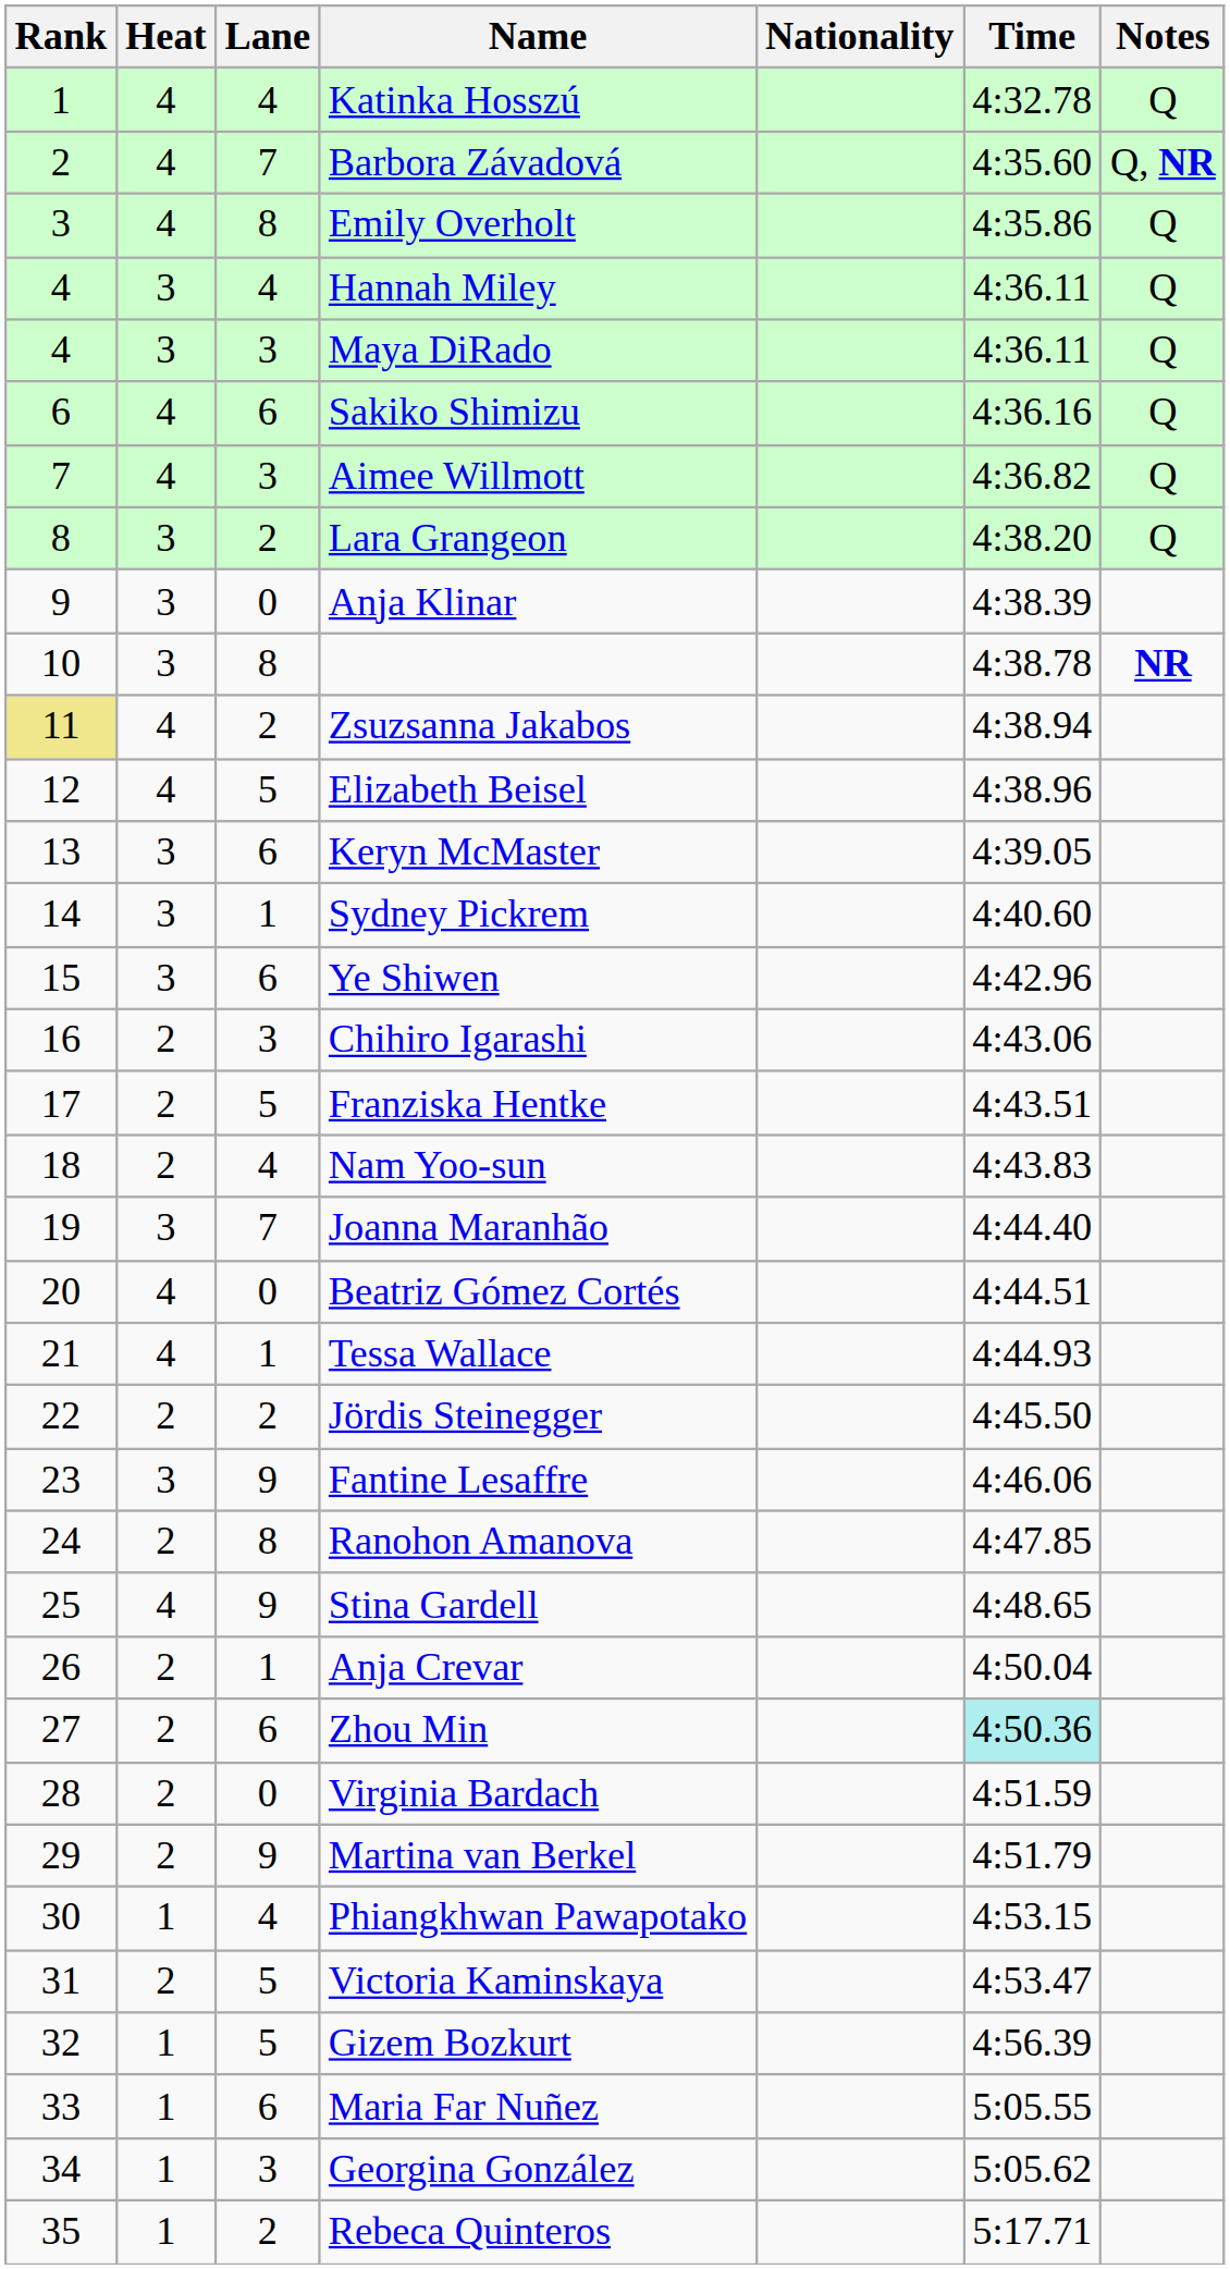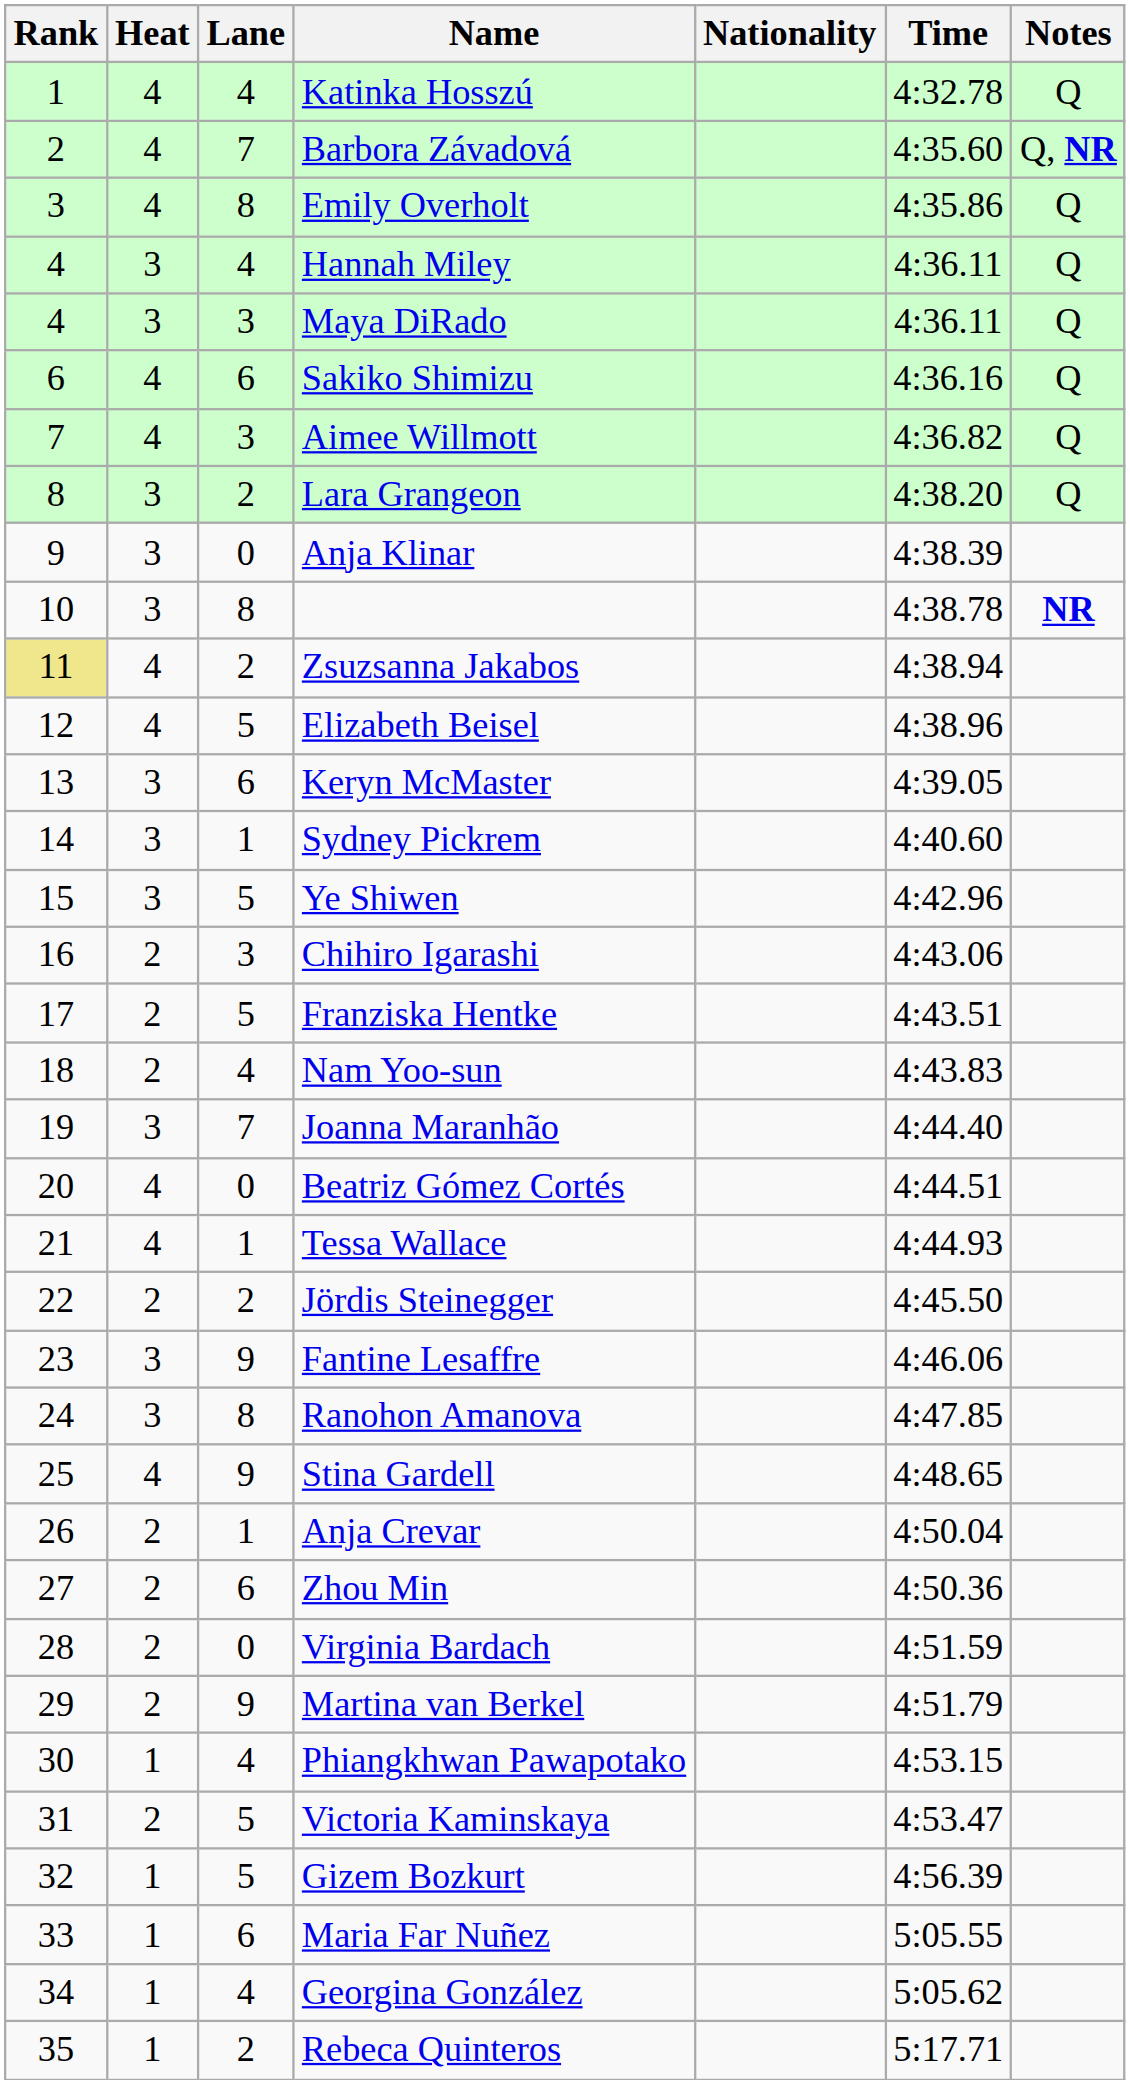Ye Shiwen | Lane: 6 -> 5
Ranohon Amanova | Heat: 2 -> 3
Zhou Min | Time: paleturquoise background -> no background
Georgina González | Lane: 3 -> 4
